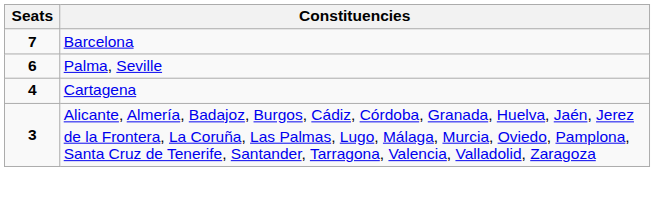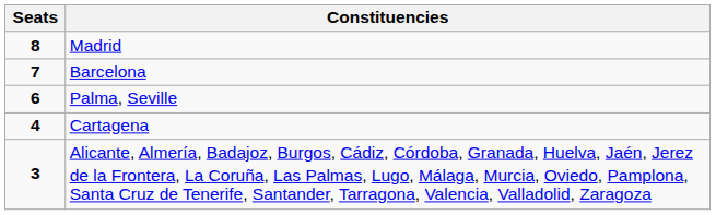+ row: 8 | Madrid
